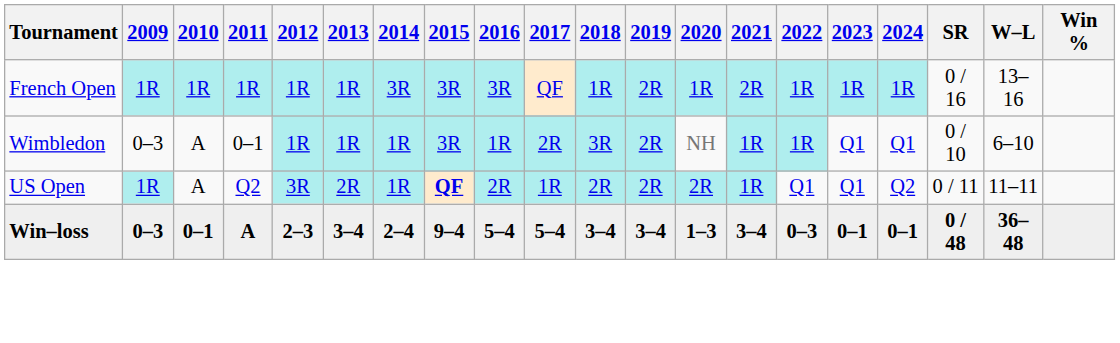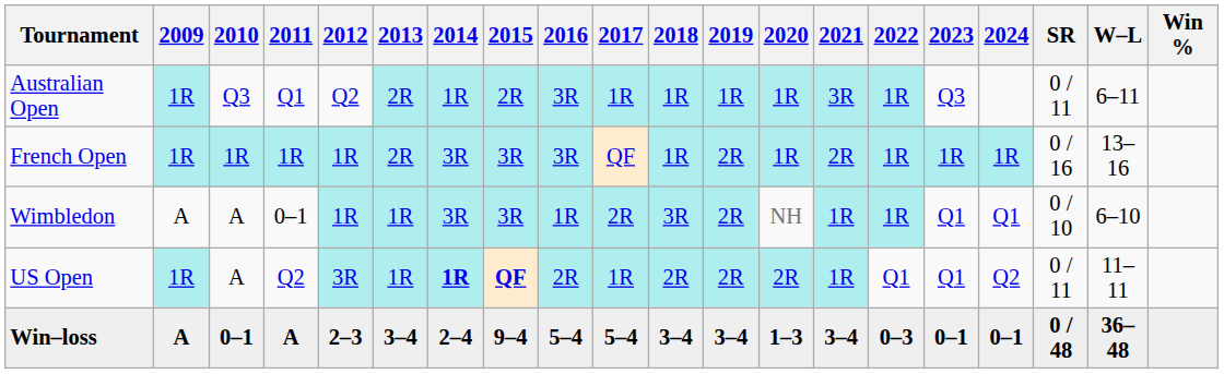+ row: Australian Open | 1R | Q3 | Q1 | Q2 | 2R | 1R | 2R | 3R | 1R | 1R | 1R | 1R | 3R | 1R | Q3 | 0 / 11 | 6–11
French Open | 2013: 1R -> 2R
Wimbledon | 2009: 0–3 -> A
Wimbledon | 2014: 1R -> 3R
US Open | 2013: 2R -> 1R
US Open | 2014: normal -> bold
Win–loss | 2009: 0–3 -> A
